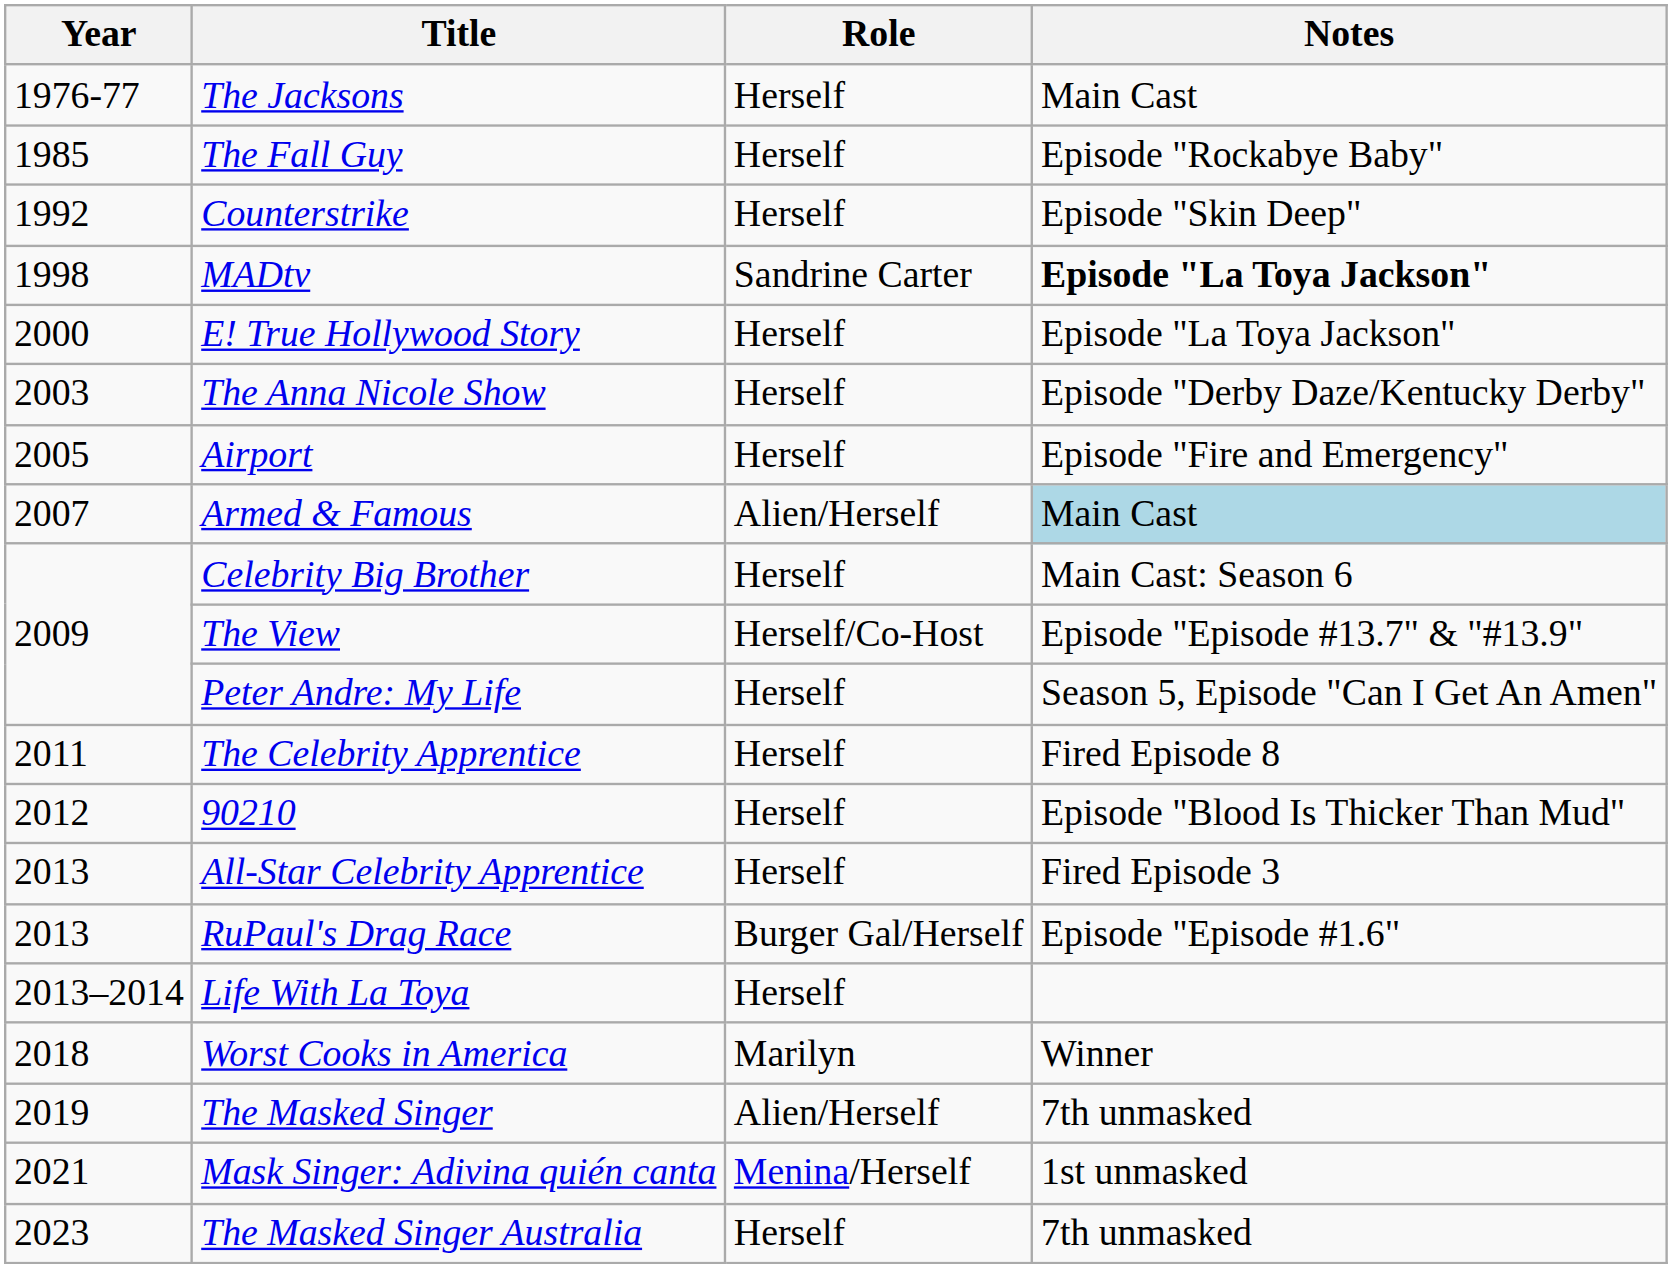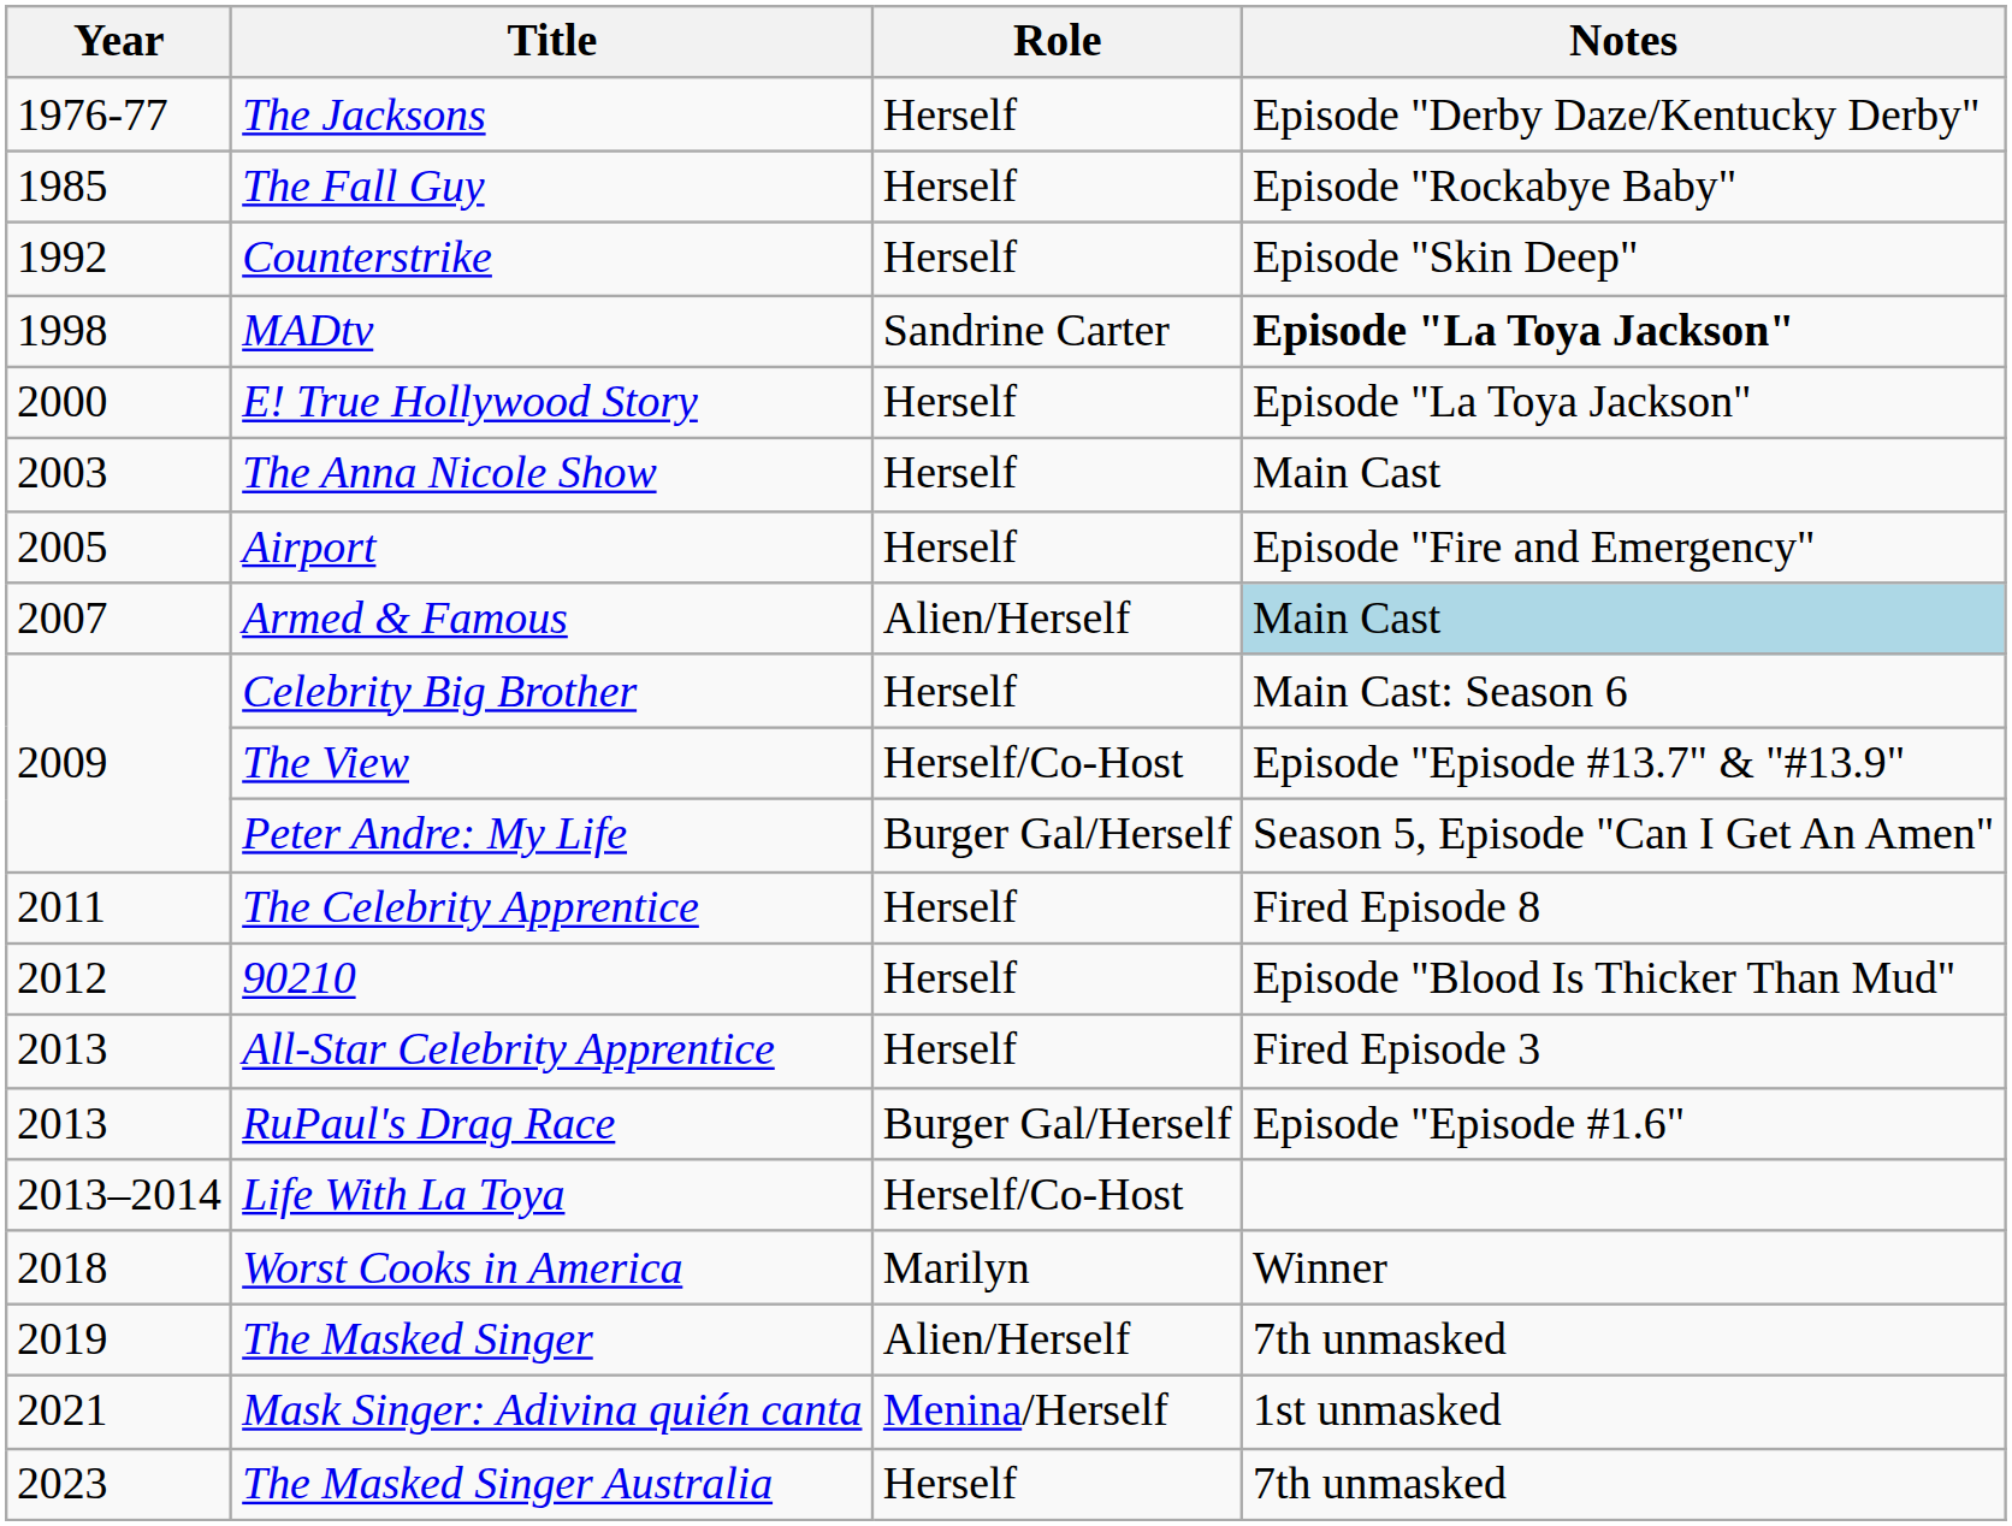The Jacksons | Notes: Main Cast -> Episode "Derby Daze/Kentucky Derby"
The Anna Nicole Show | Notes: Episode "Derby Daze/Kentucky Derby" -> Main Cast
Peter Andre: My Life | Role: Herself -> Burger Gal/Herself
Life With La Toya | Role: Herself -> Herself/Co-Host
